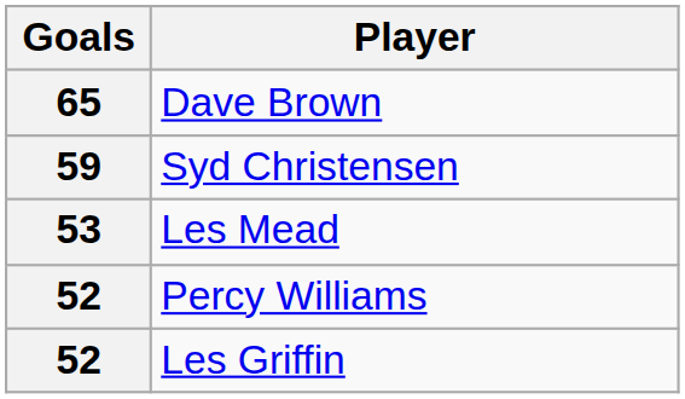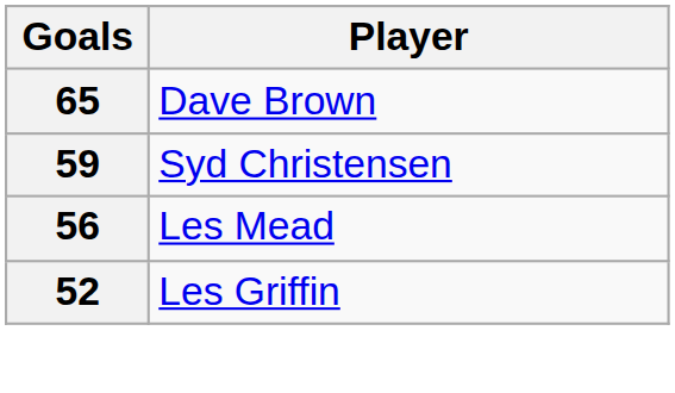Les Mead | Goals: 53 -> 56
- row: 52 | Percy Williams
